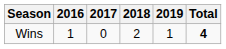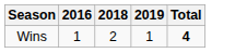- column: 2017 | 0
